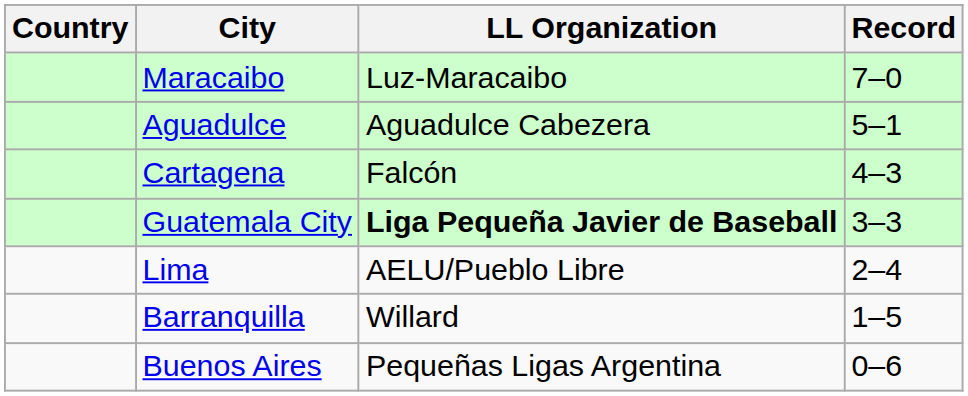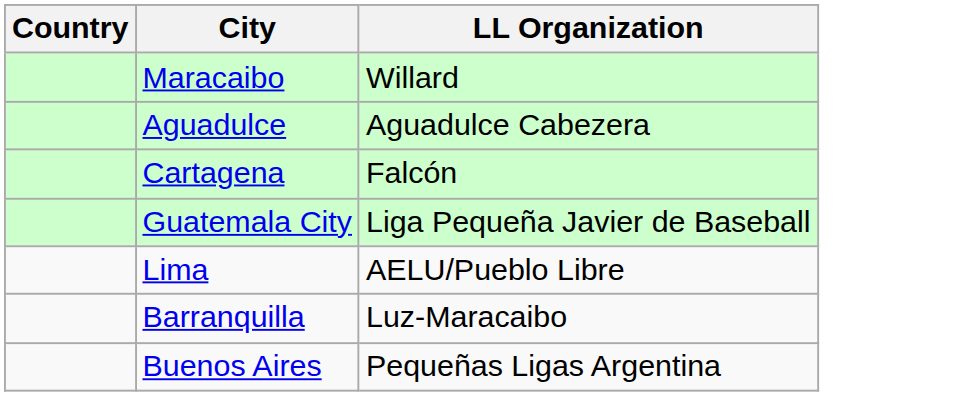- column: Record | 7–0 | 5–1 | 4–3 | 3–3 | 2–4 | 1–5 | 0–6
Maracaibo | LL Organization: Luz-Maracaibo -> Willard
Guatemala City | LL Organization: bold -> normal
Barranquilla | LL Organization: Willard -> Luz-Maracaibo
